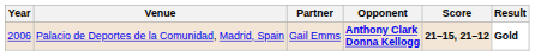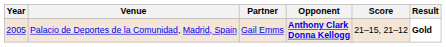Palacio de Deportes de la Comunidad, Madrid, Spain | Year: 2006 -> 2005
Palacio de Deportes de la Comunidad, Madrid, Spain | Score: bold -> normal
